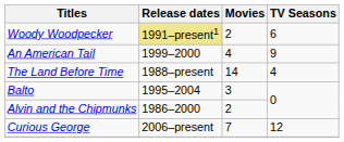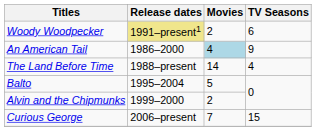An American Tail | Release dates: 1999–2000 -> 1986–2000
An American Tail | Movies: no background -> lightblue background
Balto | Movies: 3 -> 5
Alvin and the Chipmunks | Release dates: 1986–2000 -> 1999–2000
Curious George | TV Seasons: 12 -> 15
